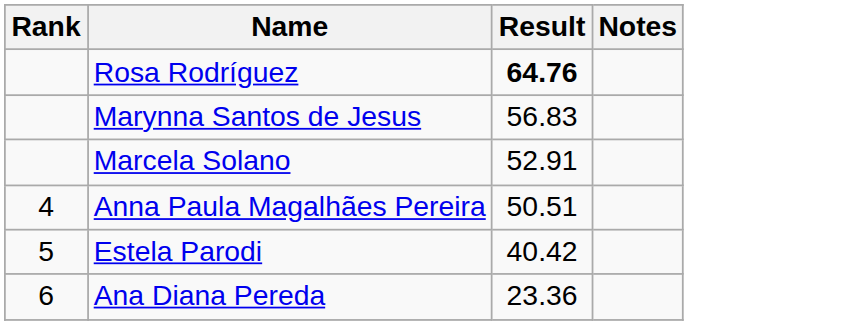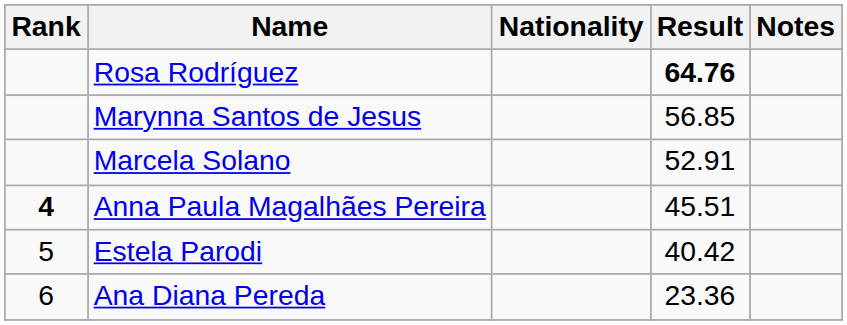+ column: Nationality
Marynna Santos de Jesus | Result: 56.83 -> 56.85
Anna Paula Magalhães Pereira | Rank: normal -> bold
Anna Paula Magalhães Pereira | Result: 50.51 -> 45.51
